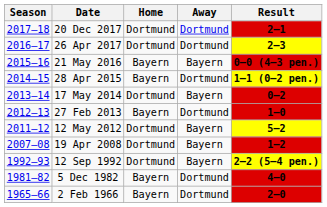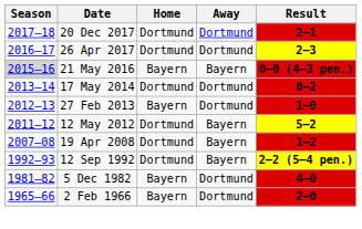21 May 2016 | Season: no background -> lightgrey background
- row: 2014–15 | 28 Apr 2015 | Bayern | Dortmund | 1–1 (0–2 pen.)
17 May 2014 | Away: Bayern -> Dortmund
